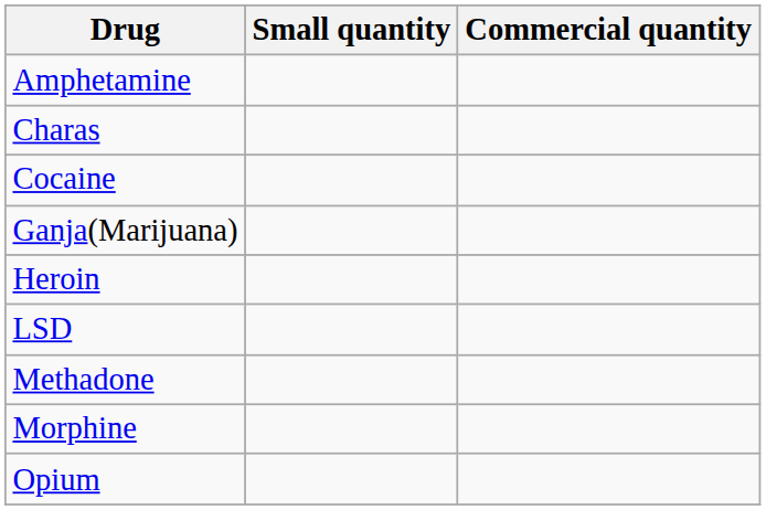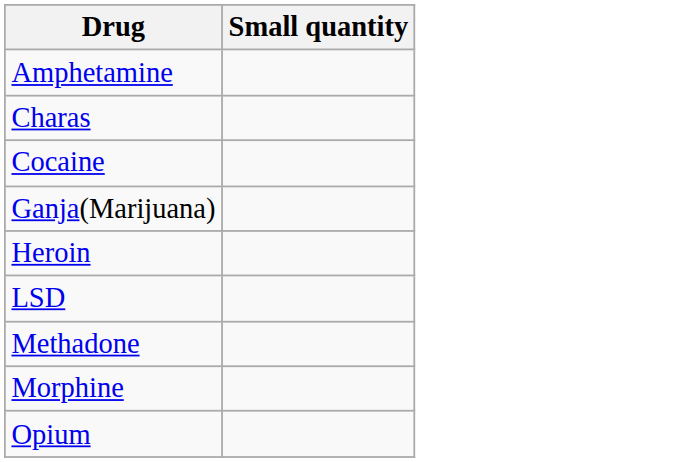- column: Commercial quantity
